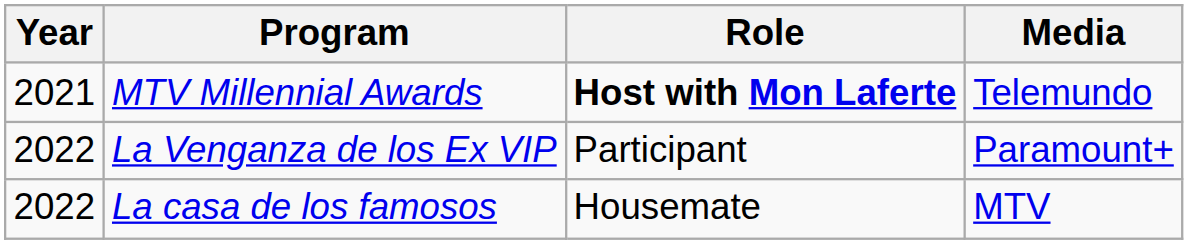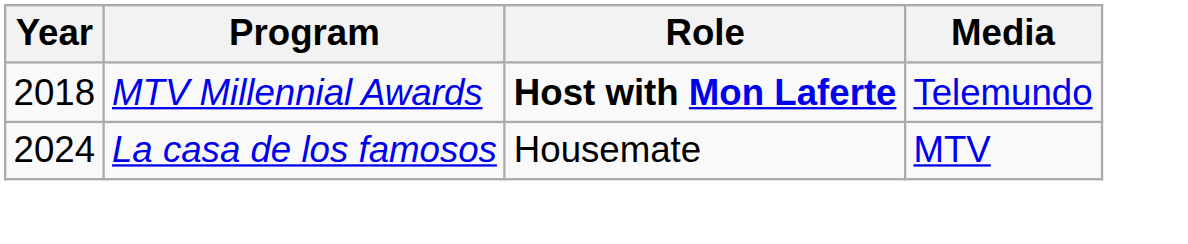MTV Millennial Awards | Year: 2021 -> 2018
- row: 2022 | La Venganza de los Ex VIP | Participant | Paramount+
La casa de los famosos | Year: 2022 -> 2024
